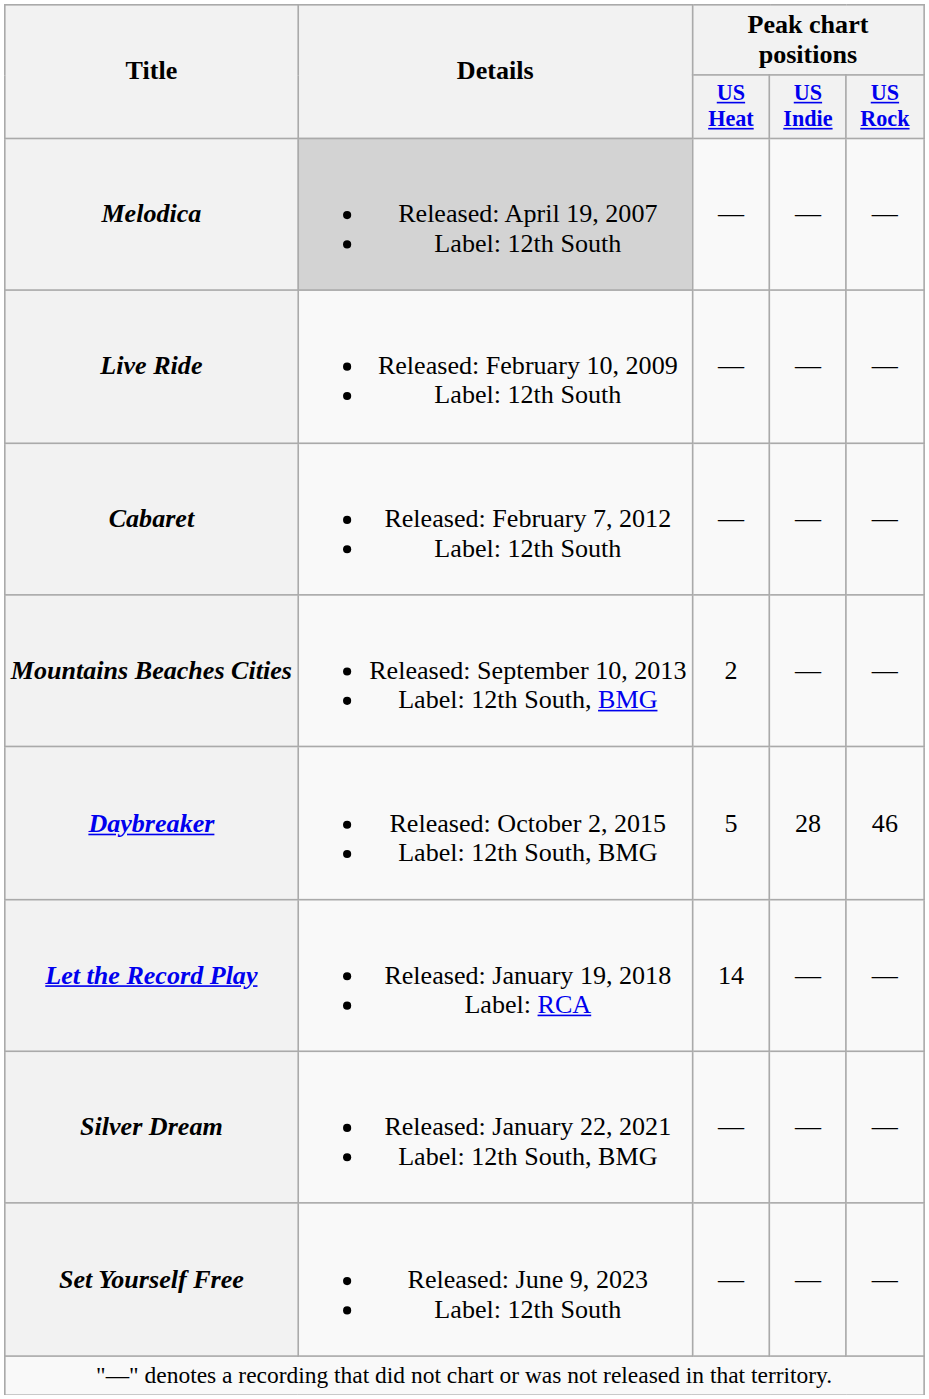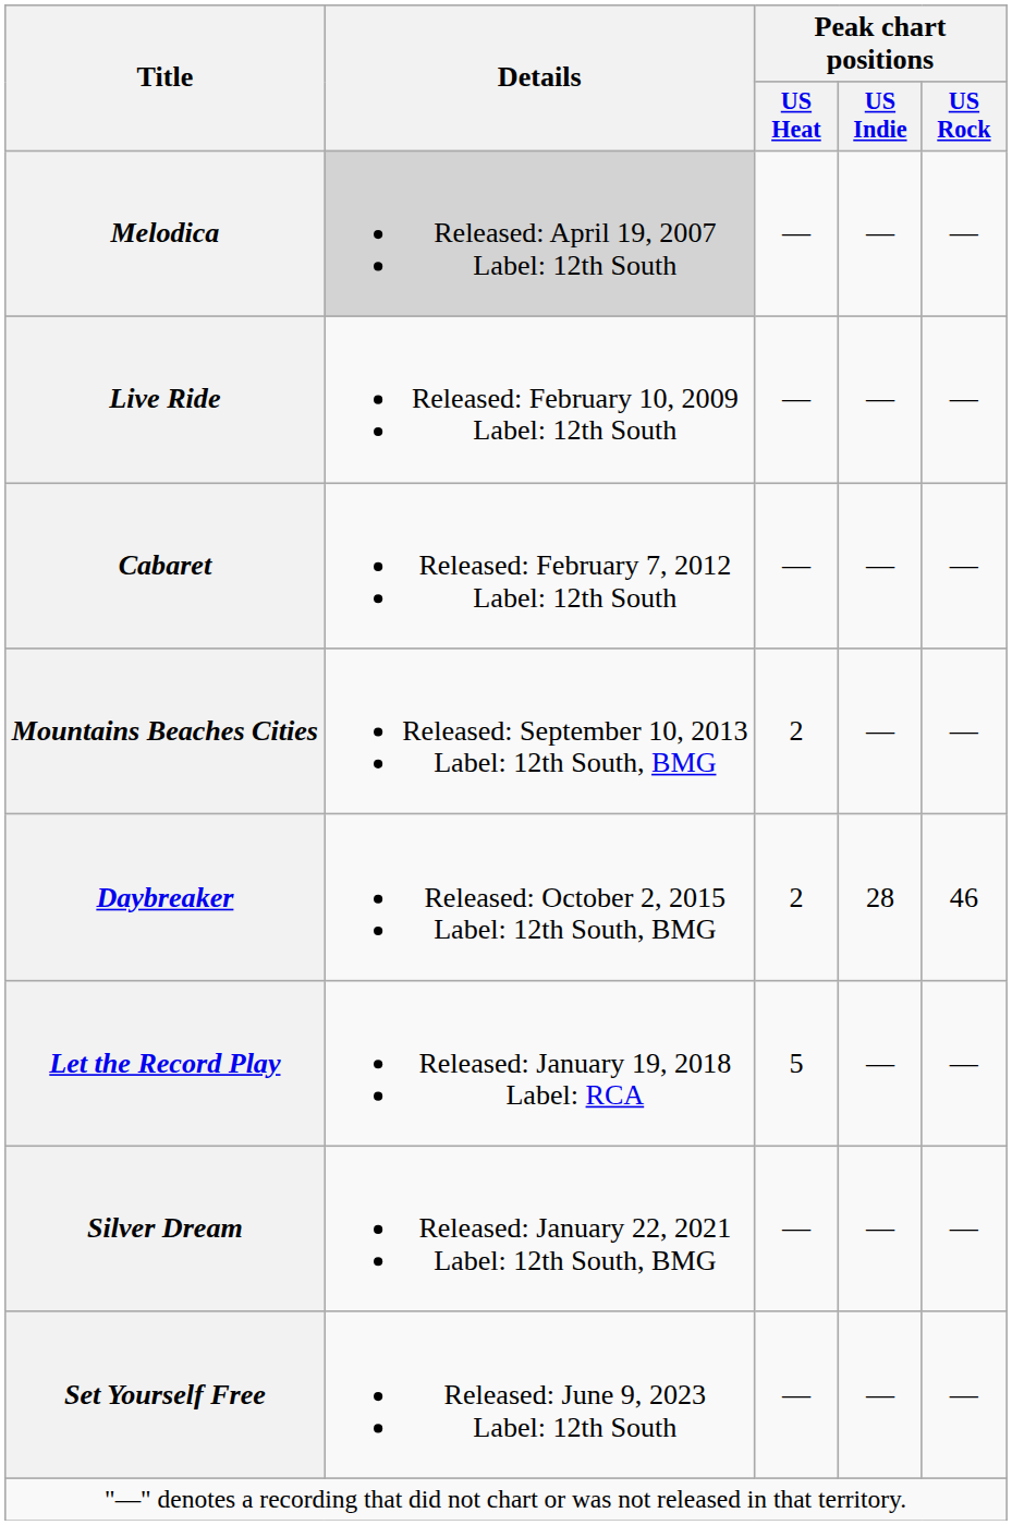Daybreaker | Peak chart positions / US Heat: 5 -> 2
Let the Record Play | Peak chart positions / US Heat: 14 -> 5
